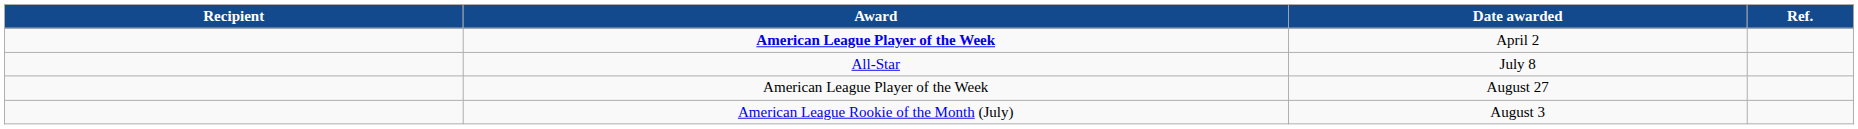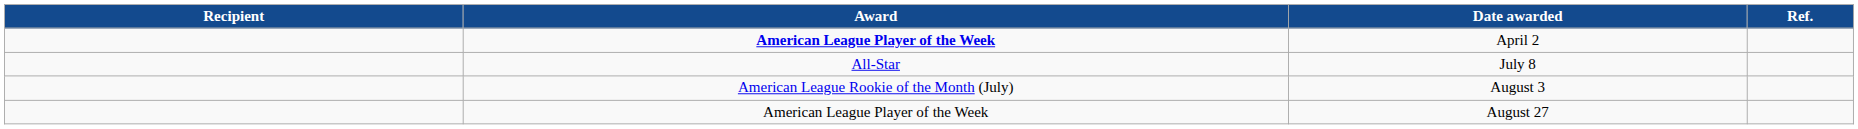rows swapped: August 3 <-> August 27
